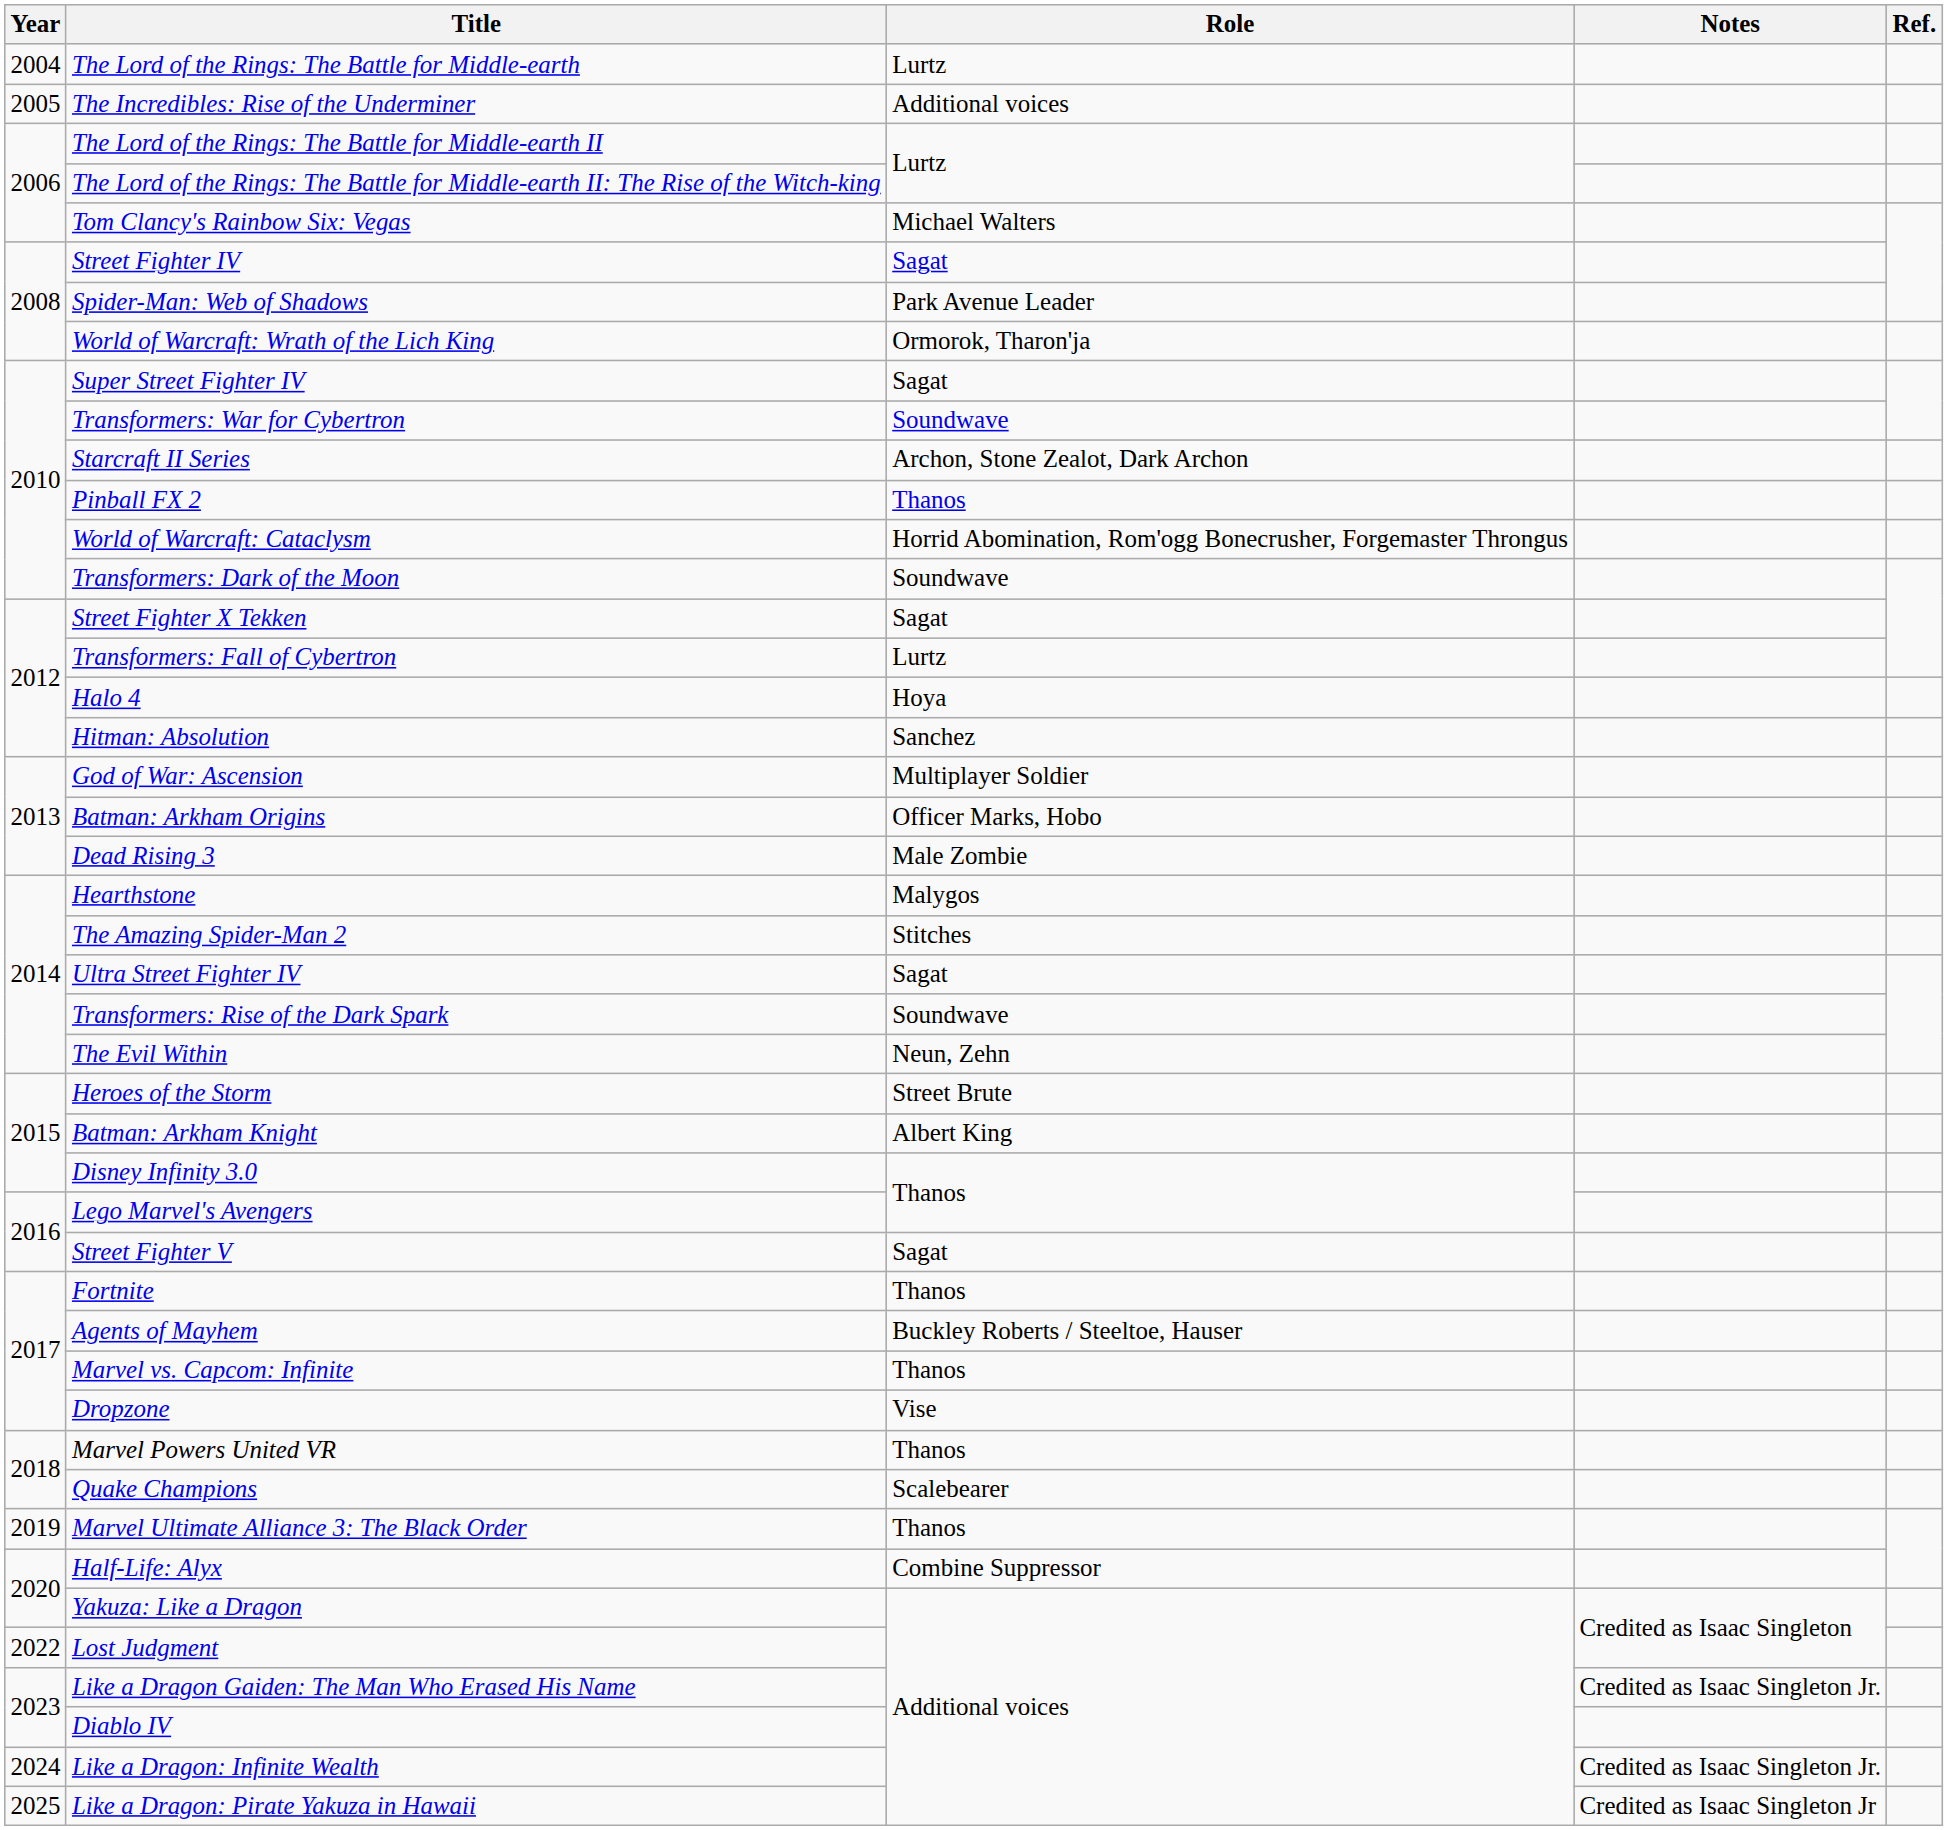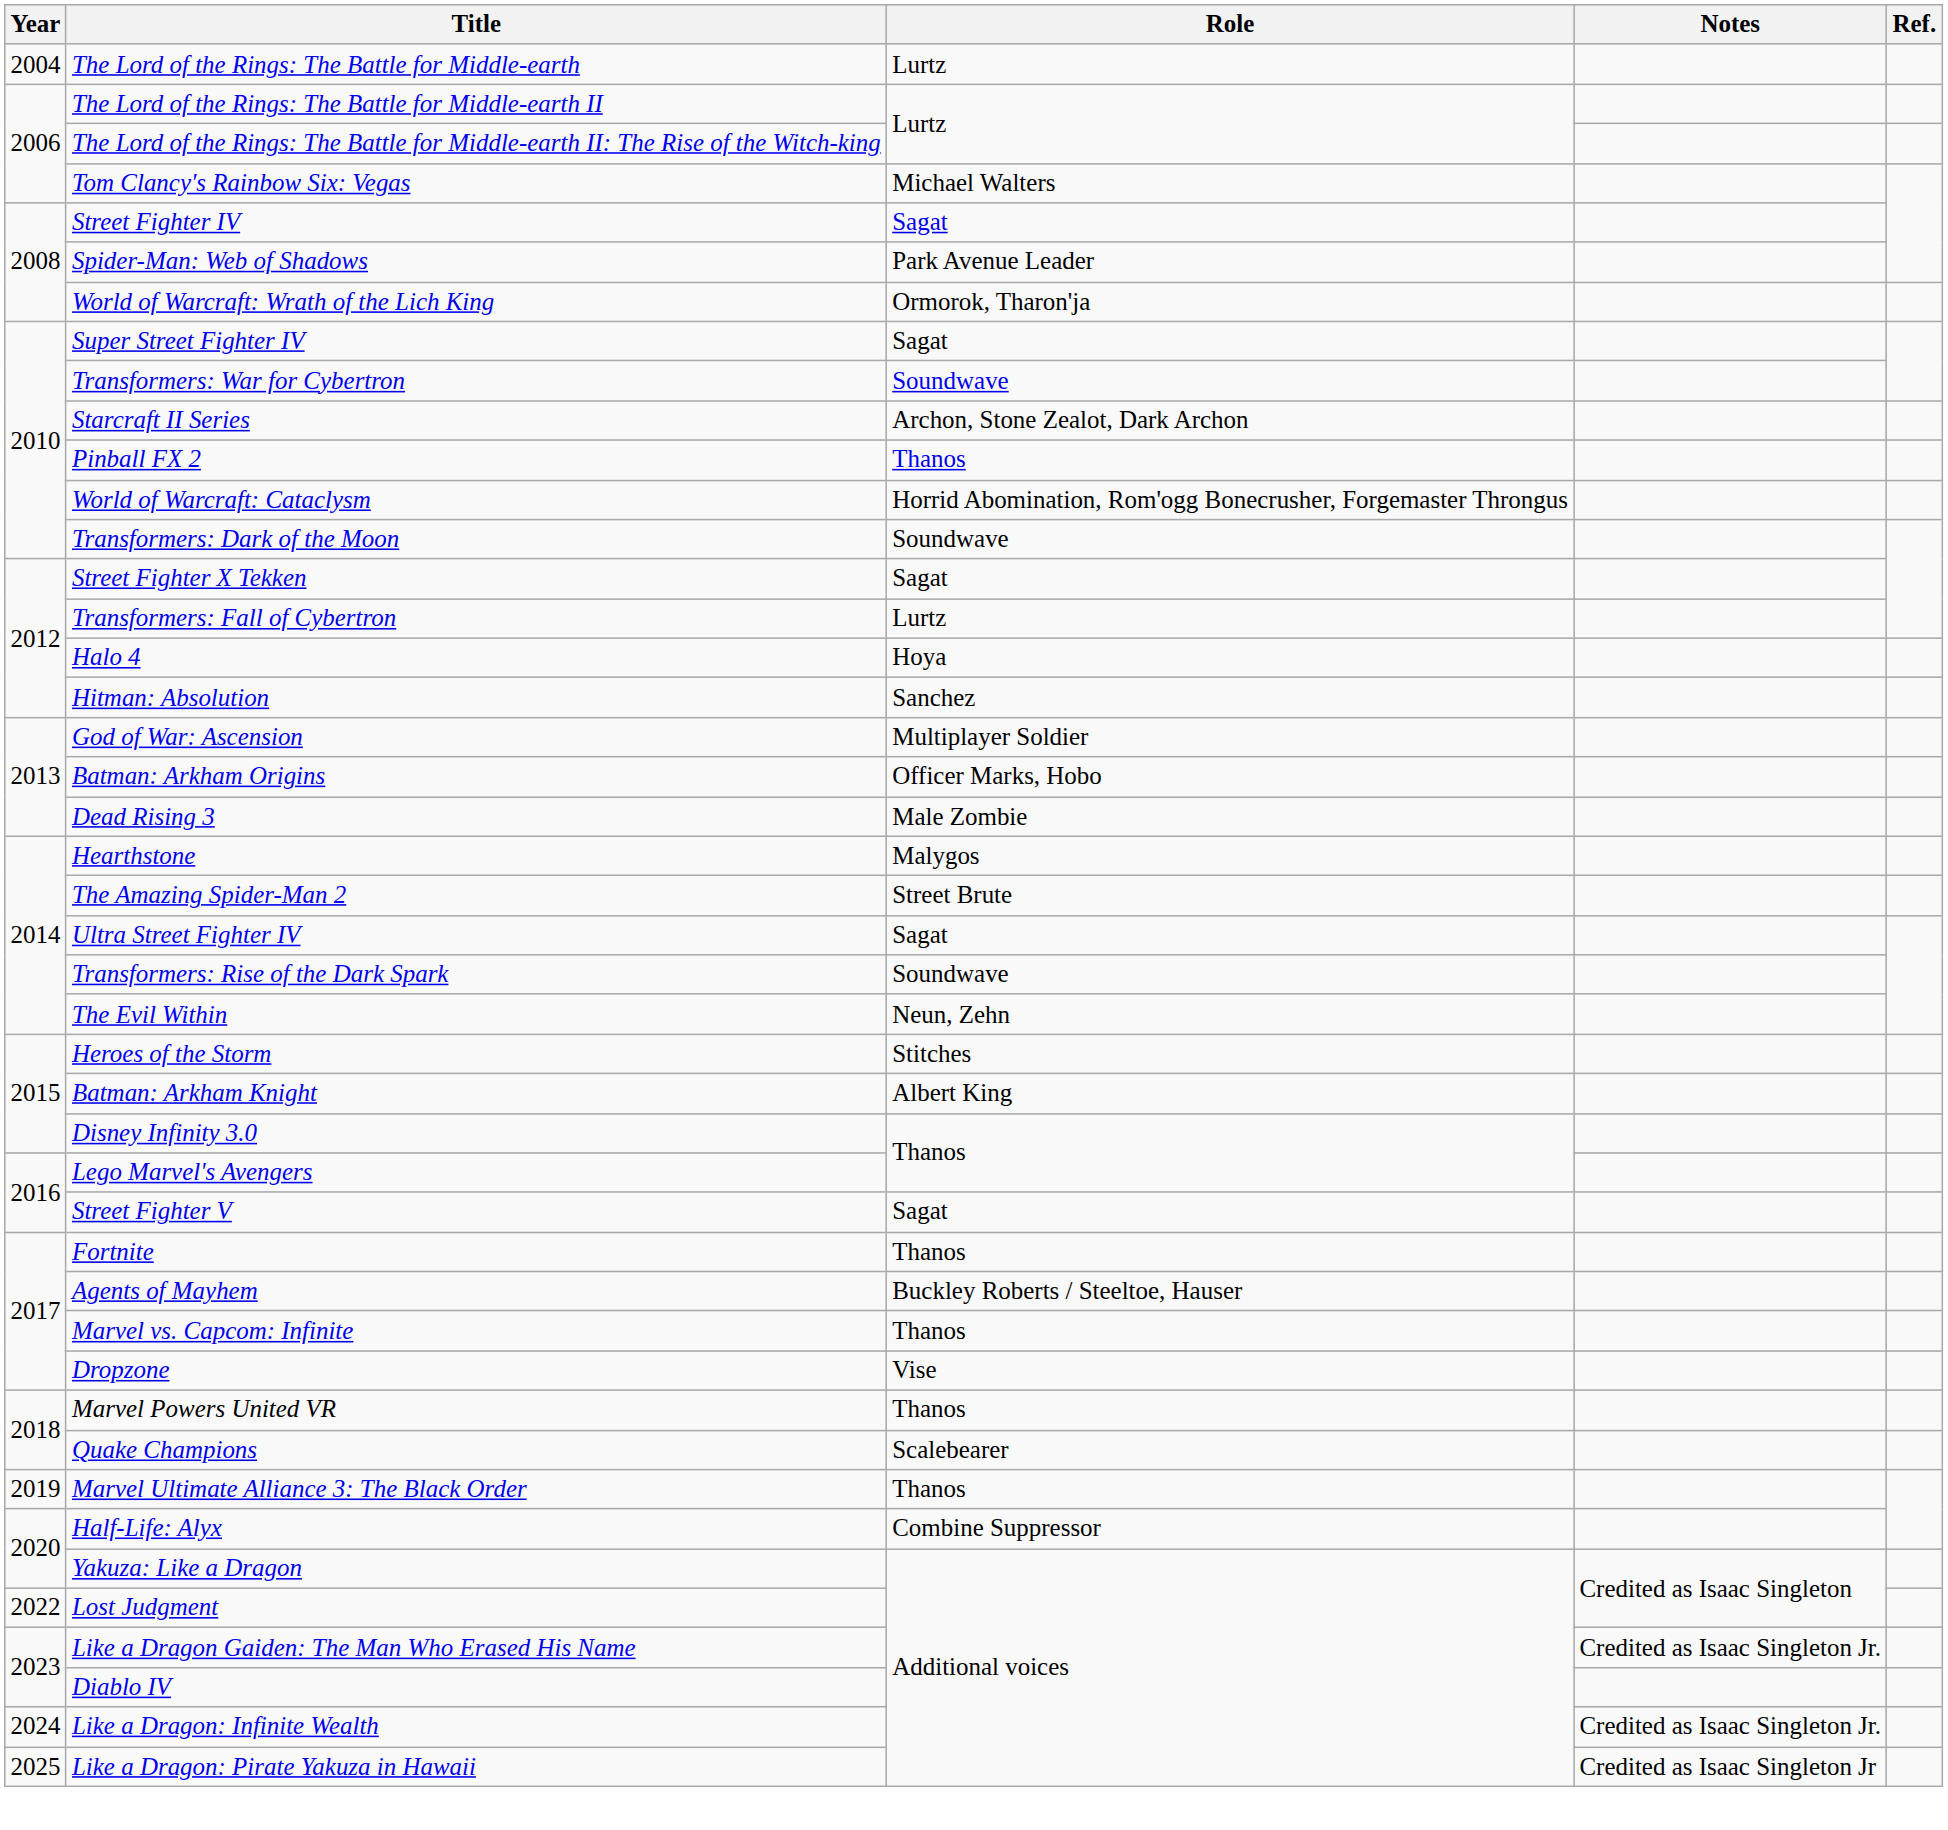- row: 2005 | The Incredibles: Rise of the Underminer | Additional voices
The Amazing Spider-Man 2 | Role: Stitches -> Street Brute
Heroes of the Storm | Role: Street Brute -> Stitches
